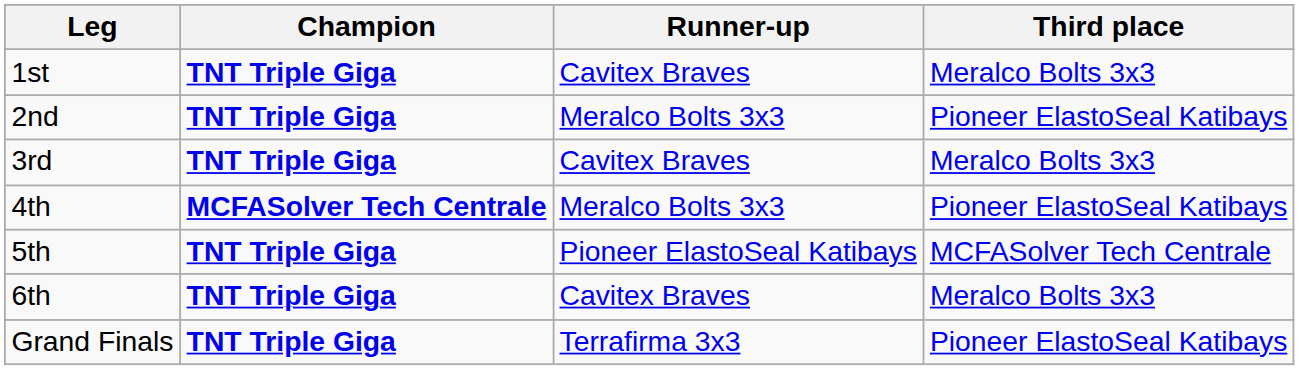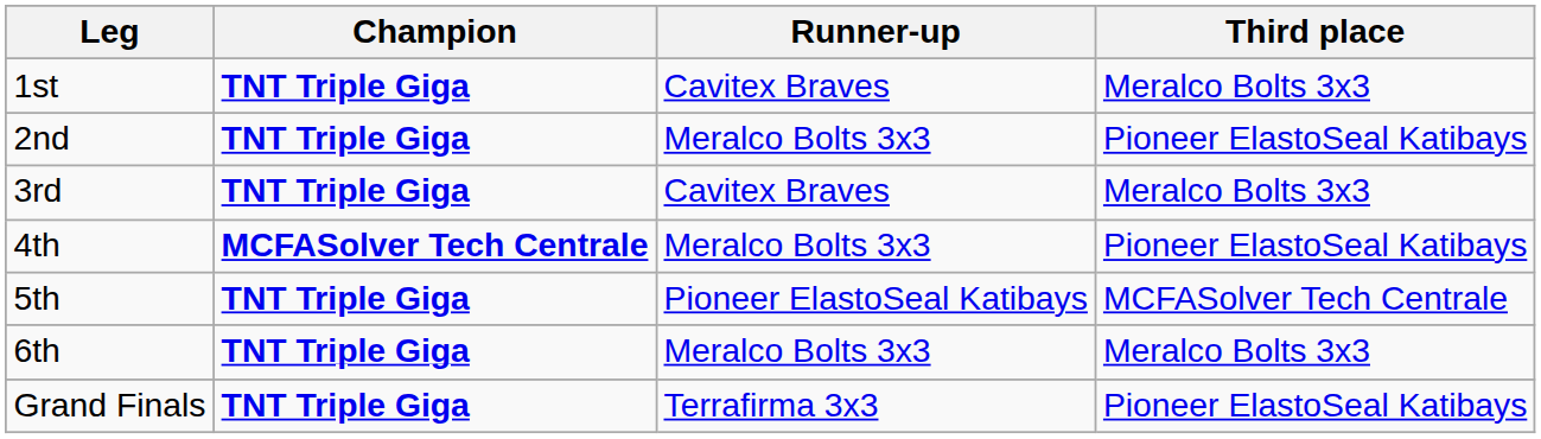6th | Runner-up: Cavitex Braves -> Meralco Bolts 3x3
